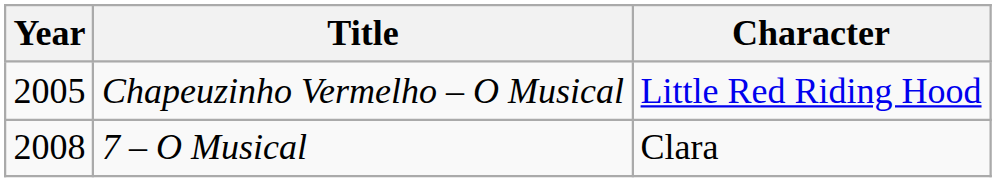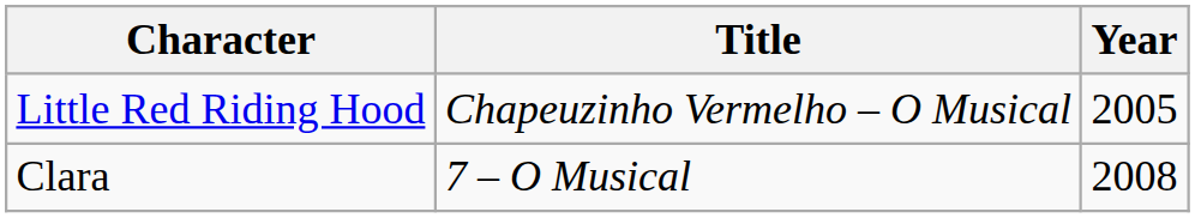columns swapped: Year <-> Character
